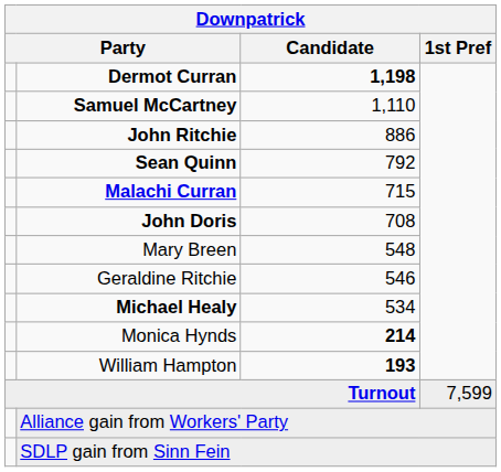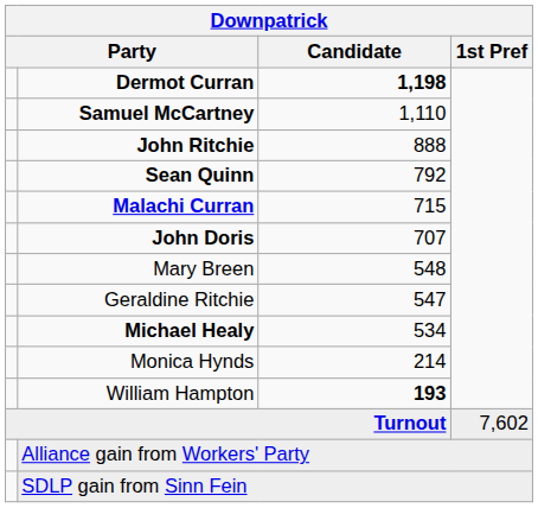John Ritchie | Candidate: 886 -> 888
John Doris | Candidate: 708 -> 707
Geraldine Ritchie | Candidate: 546 -> 547
Monica Hynds | Candidate: bold -> normal
Turnout | 1st Pref: 7,599 -> 7,602
